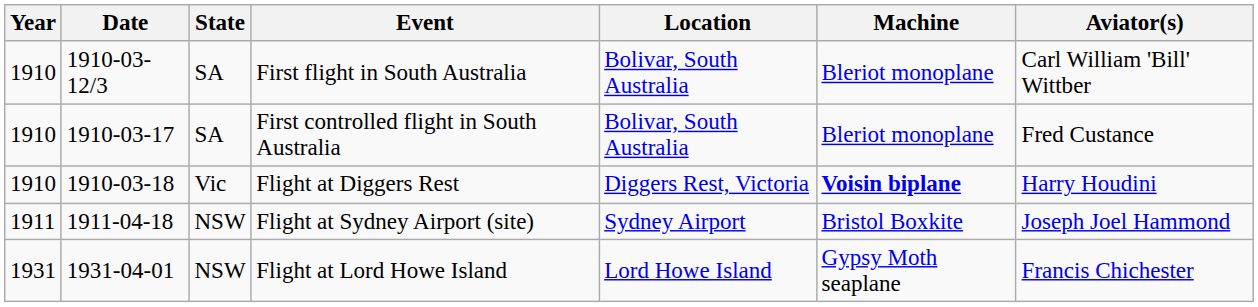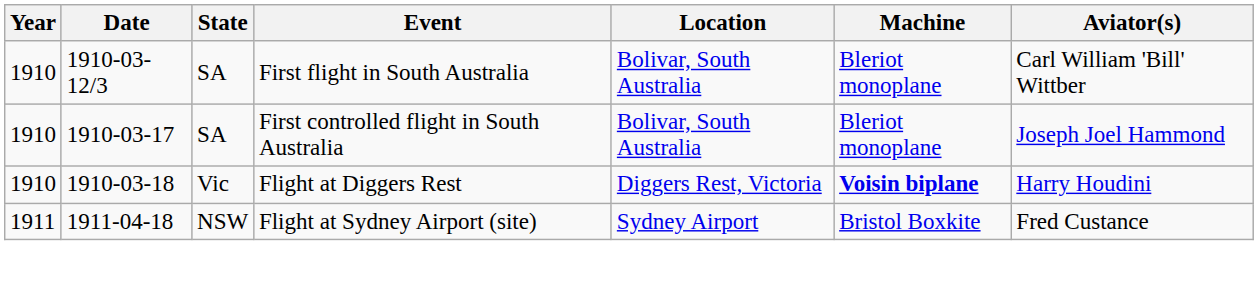First controlled flight in South Australia | Aviator(s): Fred Custance -> Joseph Joel Hammond
Flight at Sydney Airport (site) | Aviator(s): Joseph Joel Hammond -> Fred Custance
- row: 1931 | 1931-04-01 | NSW | Flight at Lord Howe Island | Lord Howe Island | Gypsy Moth seaplane | Francis Chichester
